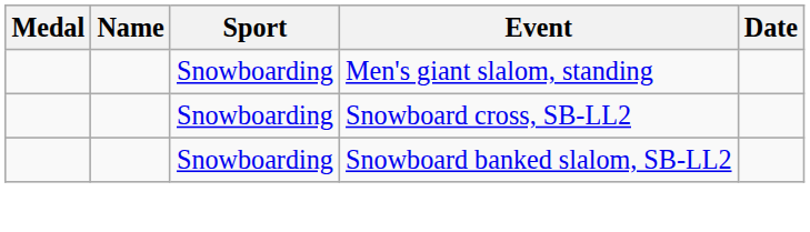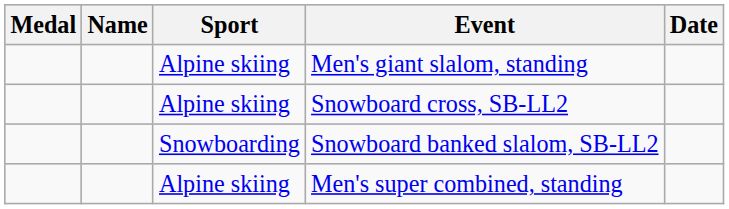Men's giant slalom, standing | Sport: Snowboarding -> Alpine skiing
Snowboard cross, SB-LL2 | Sport: Snowboarding -> Alpine skiing
+ row: Alpine skiing | Men's super combined, standing
